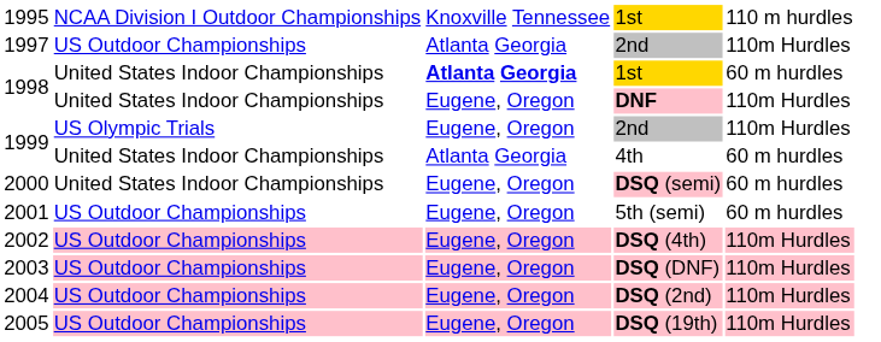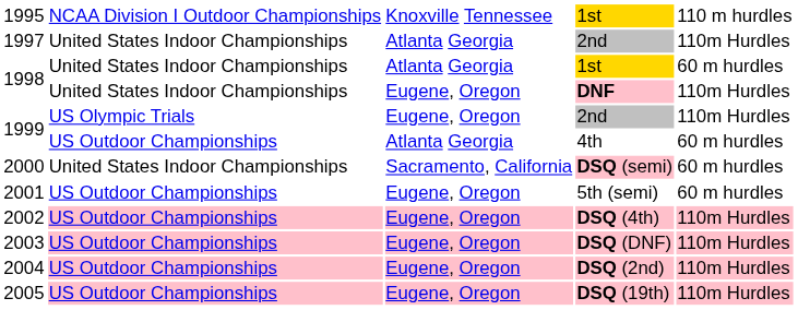1997 / 2nd | column 2: US Outdoor Championships -> United States Indoor Championships
1998 / 1st | column 3: bold -> normal
4th | column 2: United States Indoor Championships -> US Outdoor Championships
DSQ (semi) | column 3: Eugene, Oregon -> Sacramento, California
